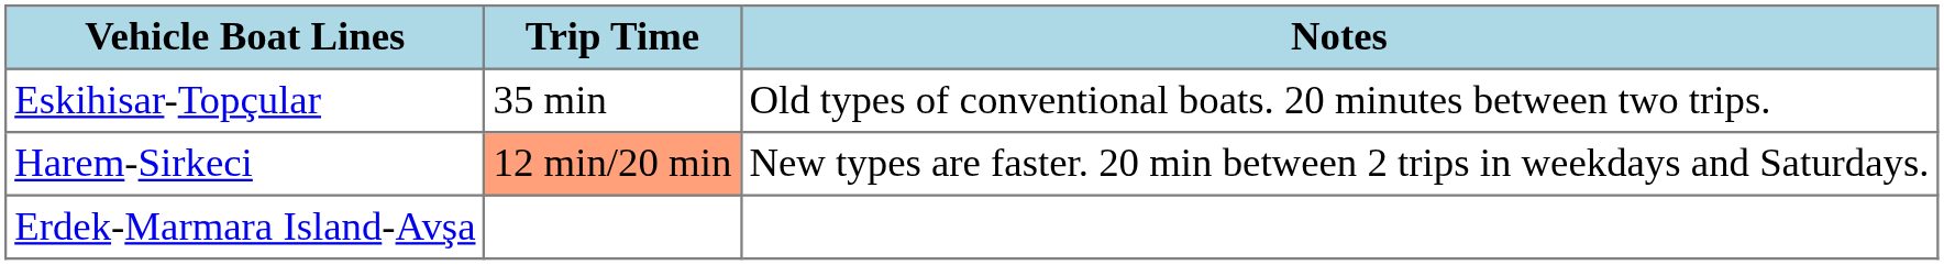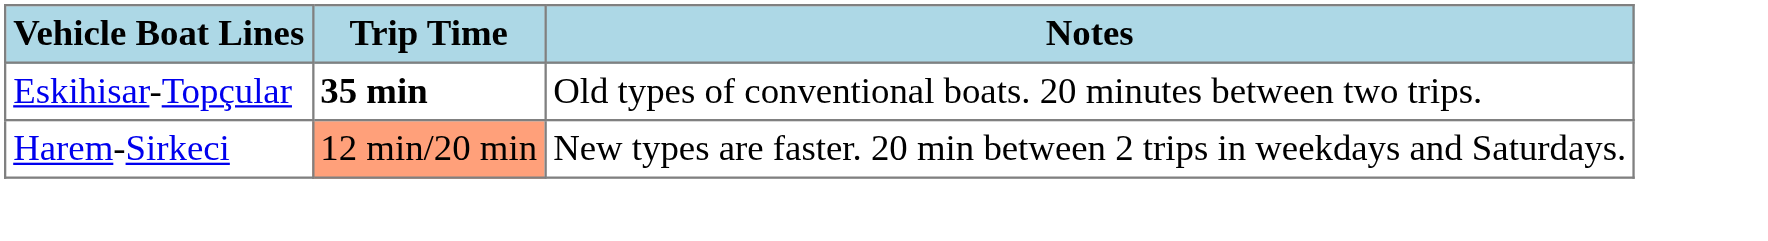Eskihisar-Topçular | Trip Time: normal -> bold
- row: Erdek-Marmara Island-Avşa
